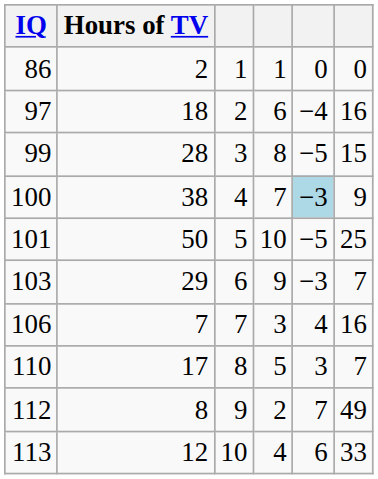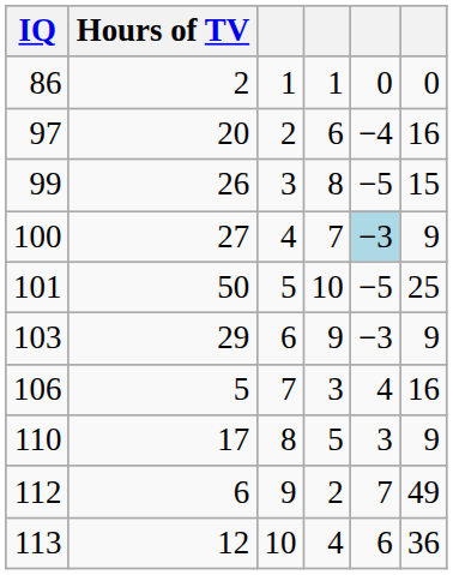97 | Hours of TV: 18 -> 20
99 | Hours of TV: 28 -> 26
100 | Hours of TV: 38 -> 27
103 | column 6: 7 -> 9
106 | Hours of TV: 7 -> 5
110 | column 6: 7 -> 9
112 | Hours of TV: 8 -> 6
113 | column 6: 33 -> 36
